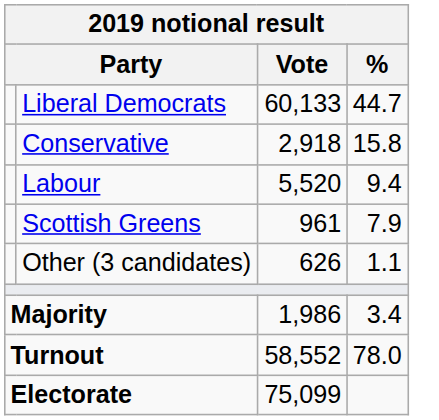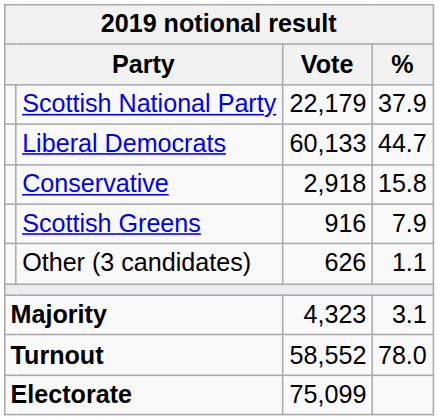+ row: Scottish National Party | 22,179 | 37.9
- row: Labour | 5,520 | 9.4
Scottish Greens | Vote: 961 -> 916
Majority | Vote: 1,986 -> 4,323
Majority | %: 3.4 -> 3.1
